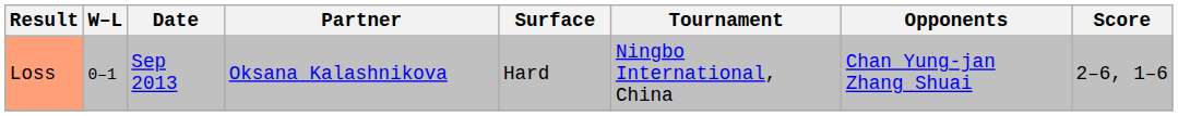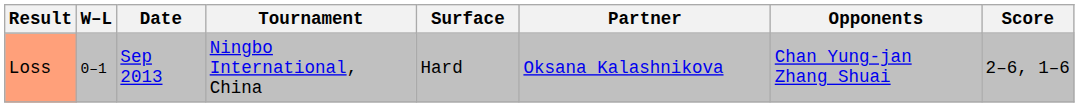columns swapped: Tournament <-> Partner
